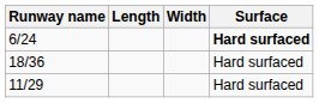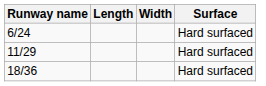6/24 | Surface: bold -> normal
rows swapped: 11/29 <-> 18/36
